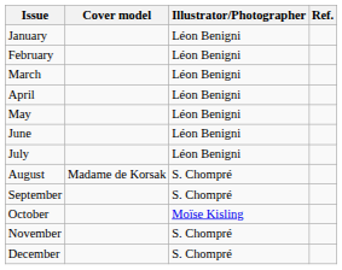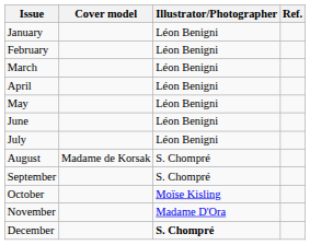November | Illustrator/Photographer: S. Chompré -> Madame D'Ora
December | Illustrator/Photographer: normal -> bold
